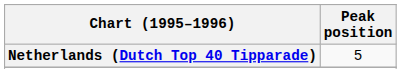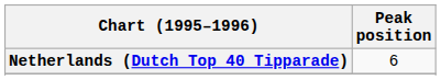Netherlands (Dutch Top 40 Tipparade) | Peak position: 5 -> 6
